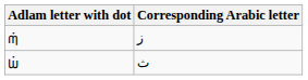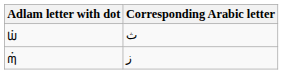rows swapped: 𞤧𞥊 <-> 𞤶𞥊
